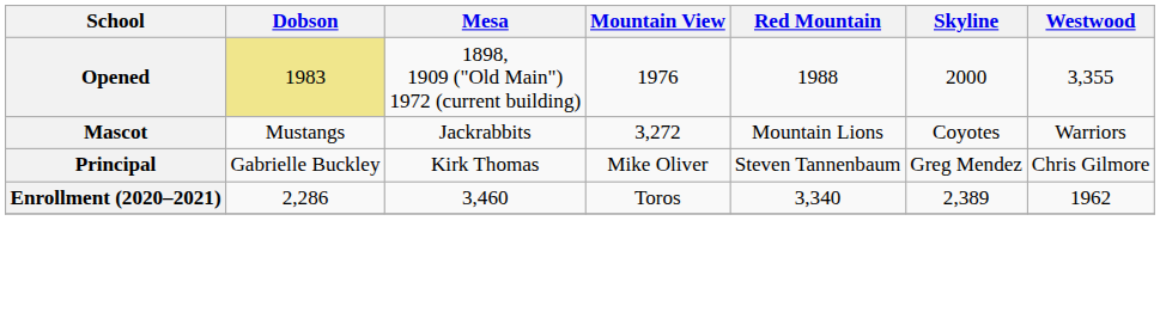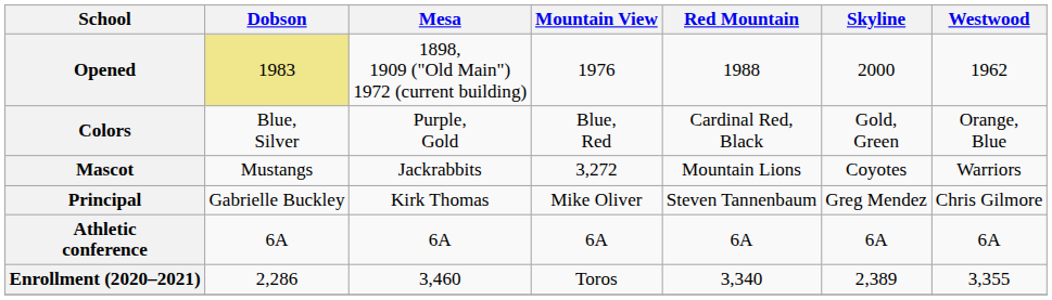Opened | Westwood: 3,355 -> 1962
+ row: Colors | Blue, Silver | Purple, Gold | Blue, Red | Cardinal Red, Black | Gold, Green | Orange, Blue
+ row: Athletic conference | 6A | 6A | 6A | 6A | 6A | 6A
Enrollment (2020–2021) | Westwood: 1962 -> 3,355
